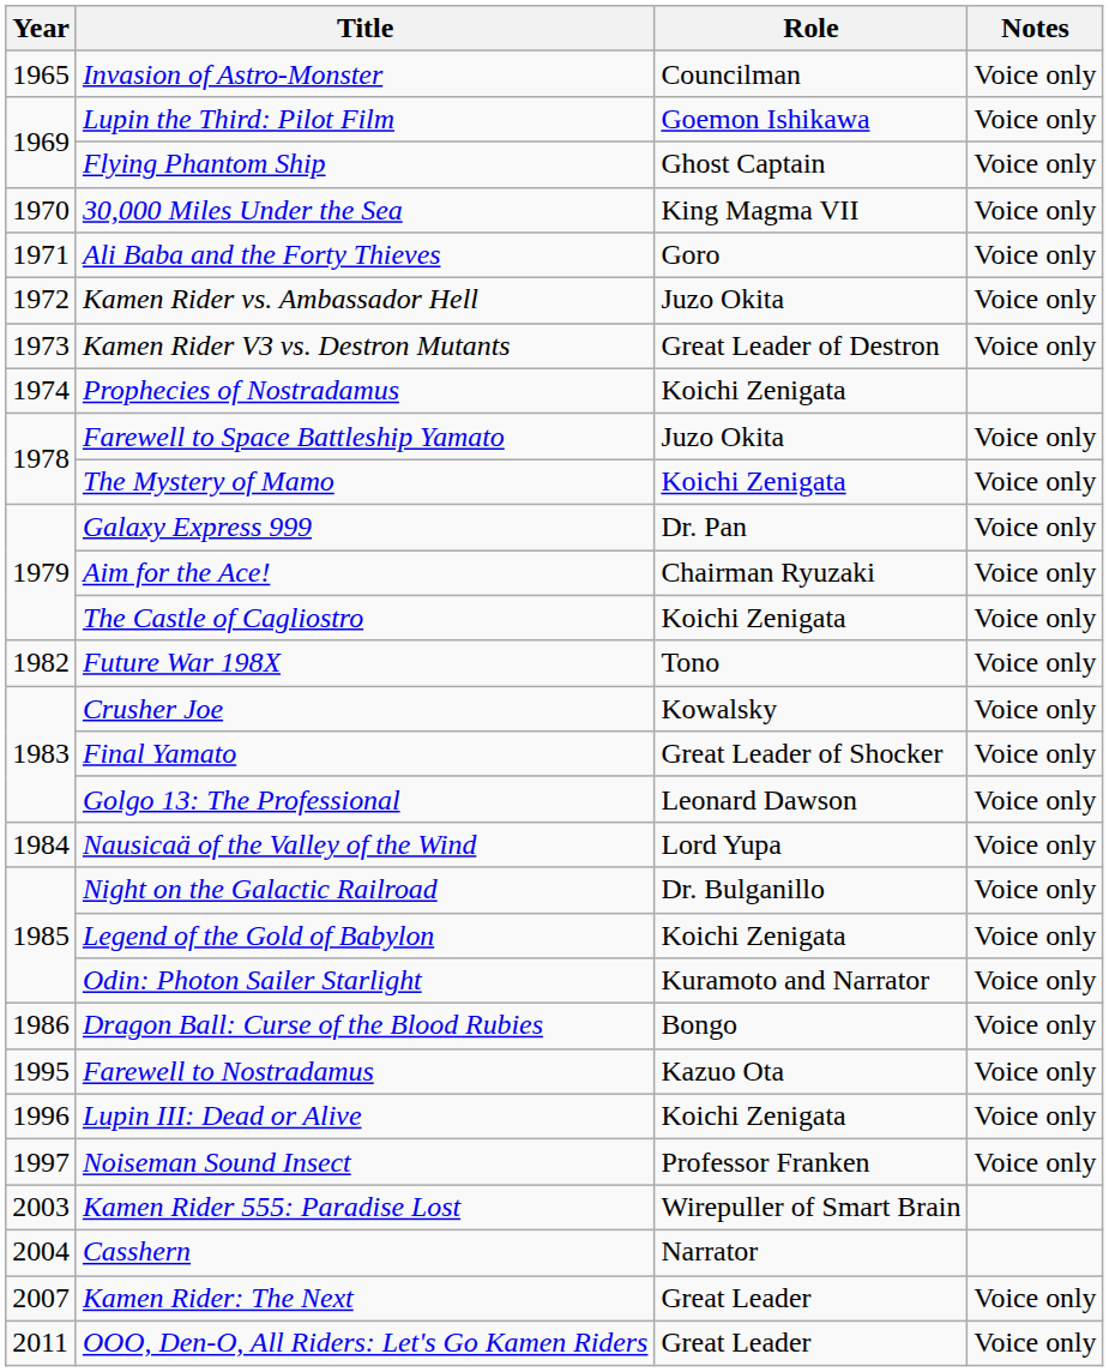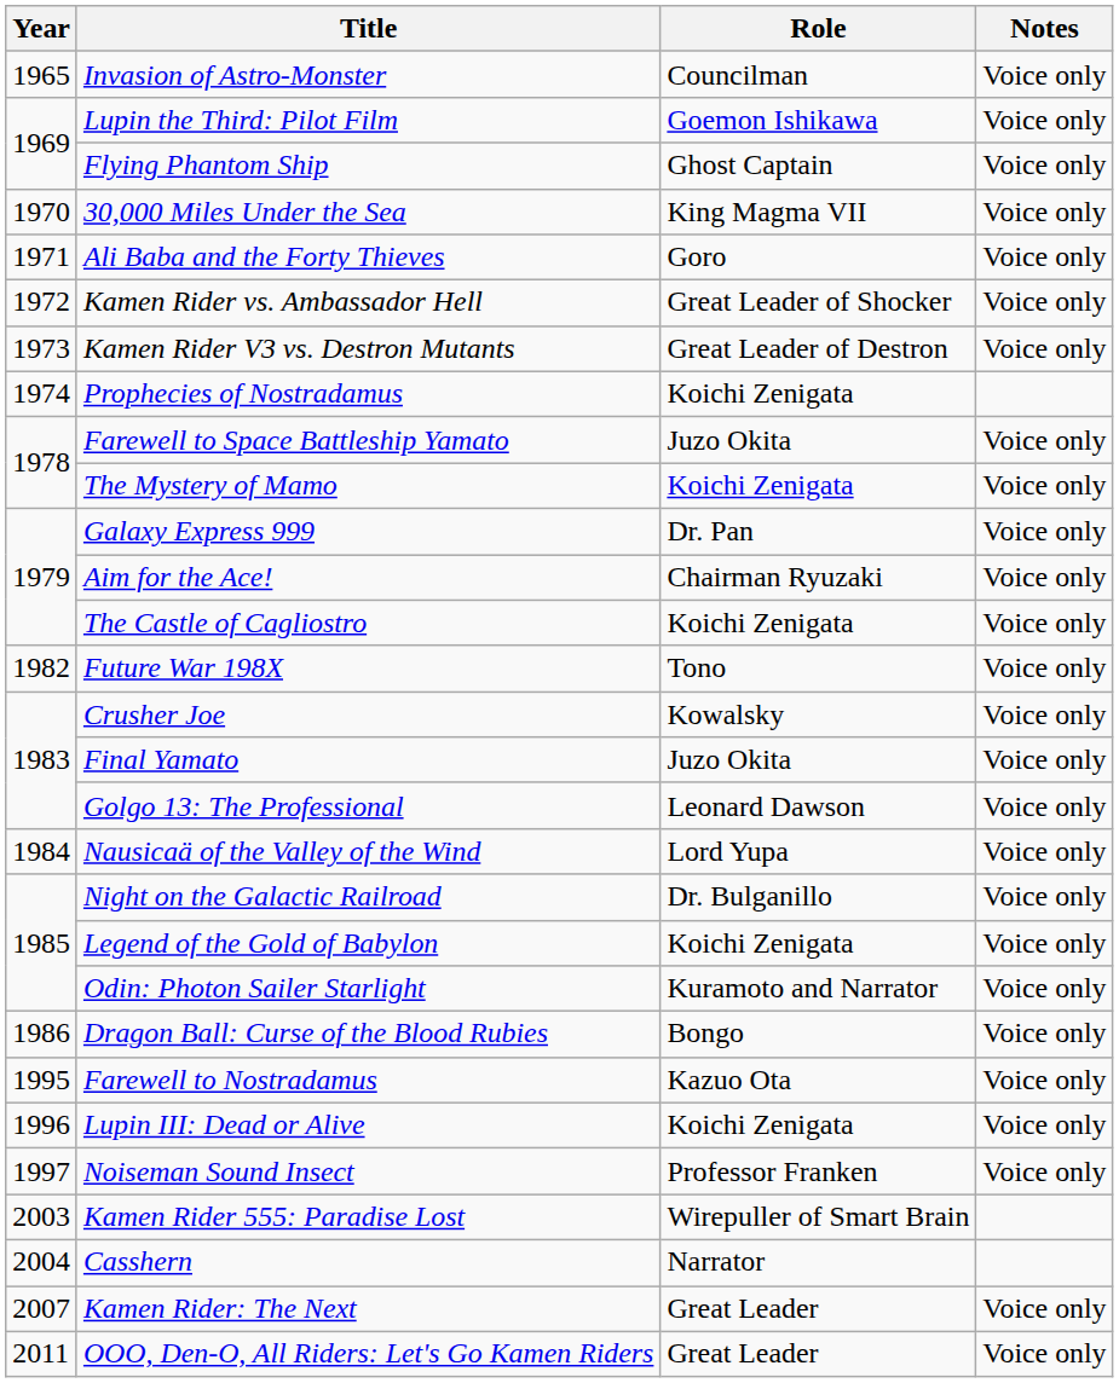Kamen Rider vs. Ambassador Hell | Role: Juzo Okita -> Great Leader of Shocker
Final Yamato | Role: Great Leader of Shocker -> Juzo Okita
